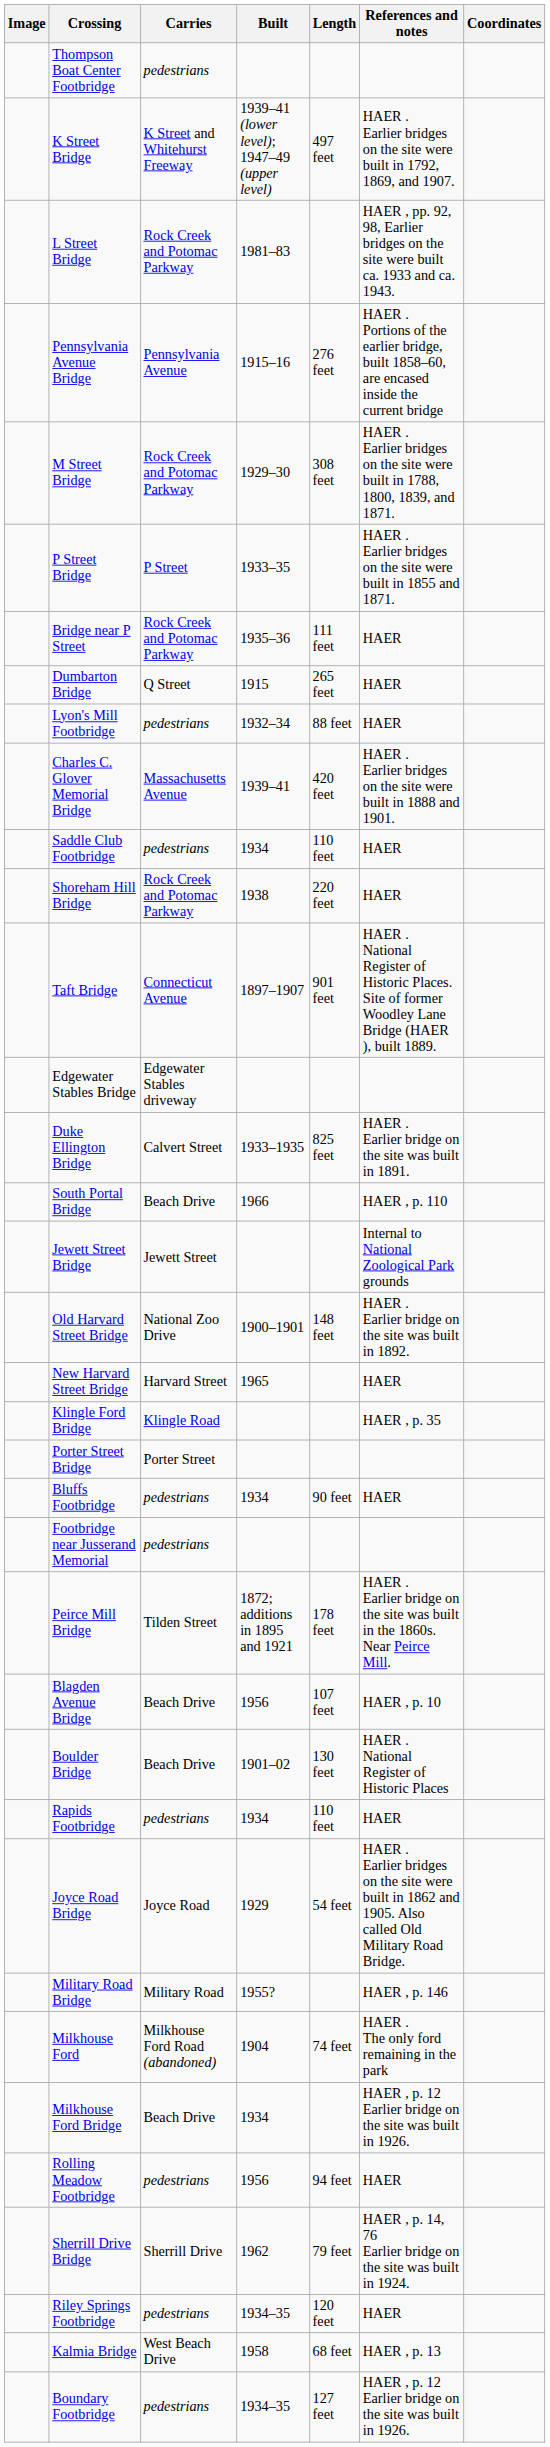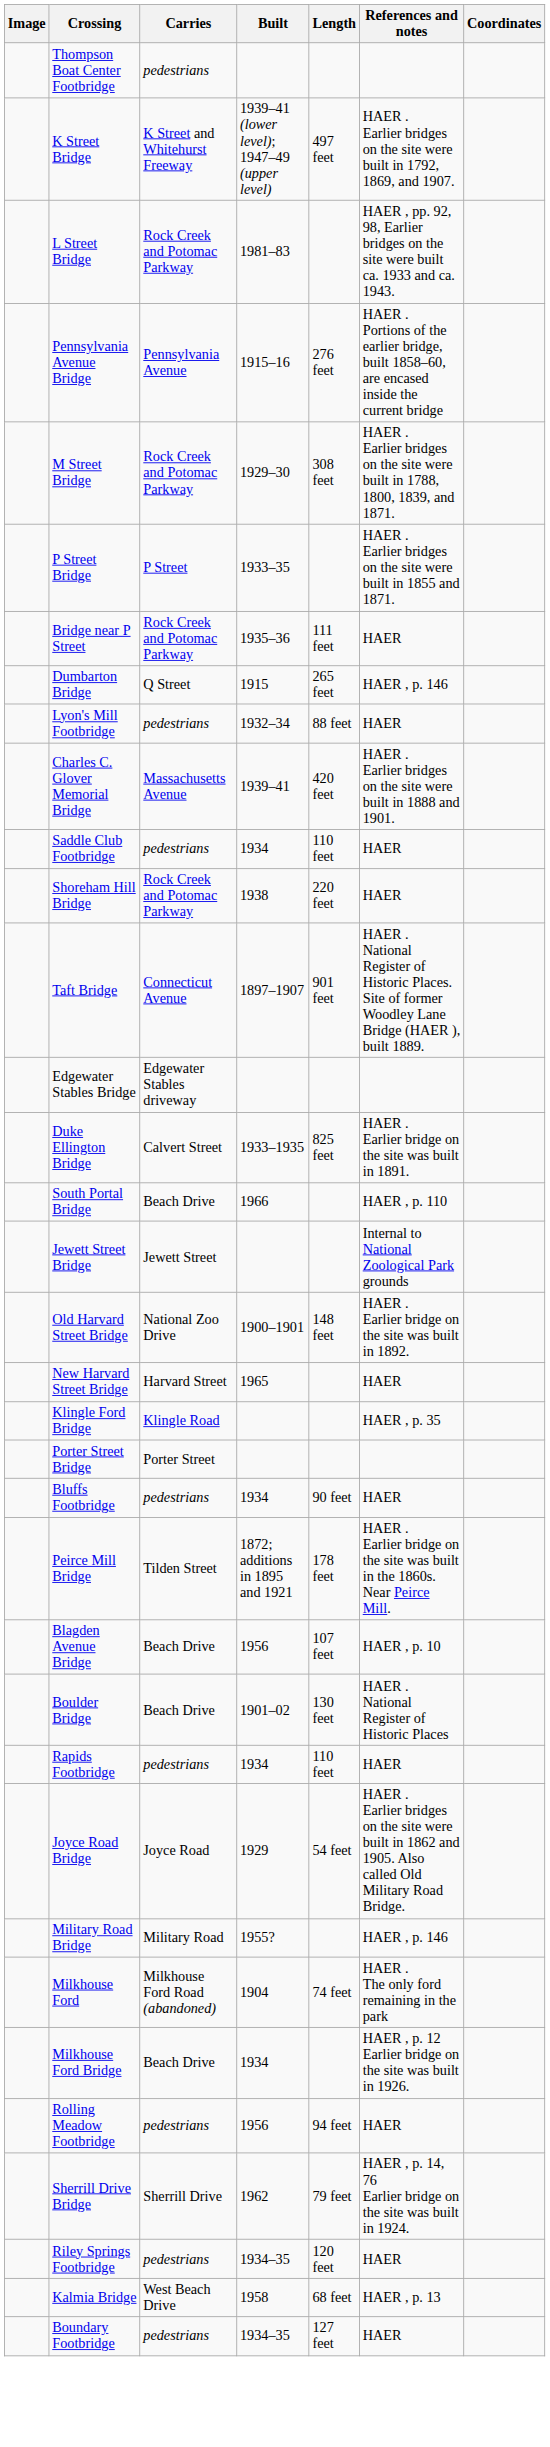Dumbarton Bridge | References and notes: HAER -> HAER , p. 146
- row: Footbridge near Jusserand Memorial | pedestrians
Boundary Footbridge | References and notes: HAER , p. 12 Earlier bridge on the site was built in 1926. -> HAER
